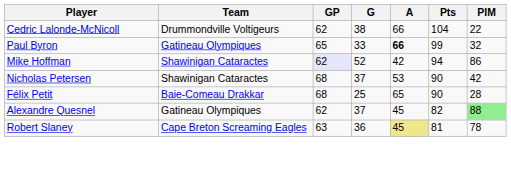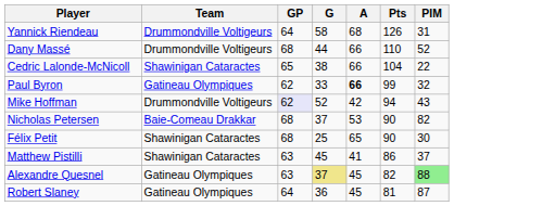+ row: Yannick Riendeau | Drummondville Voltigeurs | 64 | 58 | 68 | 126 | 31
+ row: Dany Massé | Drummondville Voltigeurs | 68 | 44 | 66 | 110 | 52
Cedric Lalonde-McNicoll | Team: Drummondville Voltigeurs -> Shawinigan Cataractes
Cedric Lalonde-McNicoll | GP: 62 -> 65
Paul Byron | GP: 65 -> 62
Mike Hoffman | Team: Shawinigan Cataractes -> Drummondville Voltigeurs
Mike Hoffman | PIM: 86 -> 43
Nicholas Petersen | Team: Shawinigan Cataractes -> Baie-Comeau Drakkar
Nicholas Petersen | PIM: 42 -> 82
Félix Petit | Team: Baie-Comeau Drakkar -> Shawinigan Cataractes
Félix Petit | PIM: 28 -> 30
+ row: Matthew Pistilli | Shawinigan Cataractes | 63 | 45 | 41 | 86 | 37
Alexandre Quesnel | GP: 62 -> 63
Alexandre Quesnel | G: no background -> khaki background
Robert Slaney | Team: Cape Breton Screaming Eagles -> Gatineau Olympiques
Robert Slaney | GP: 63 -> 64
Robert Slaney | A: khaki background -> no background
Robert Slaney | PIM: 78 -> 87
